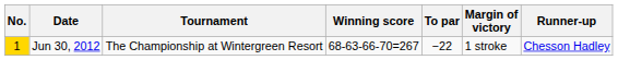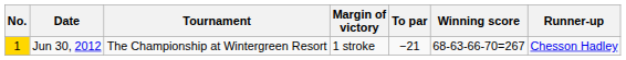columns swapped: Winning score <-> Margin of victory
Jun 30, 2012 | To par: −22 -> −21
